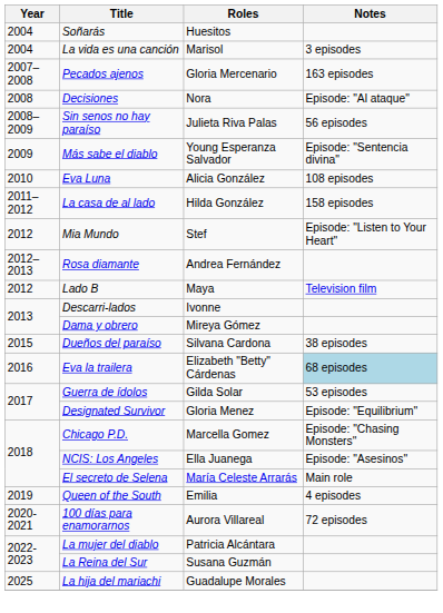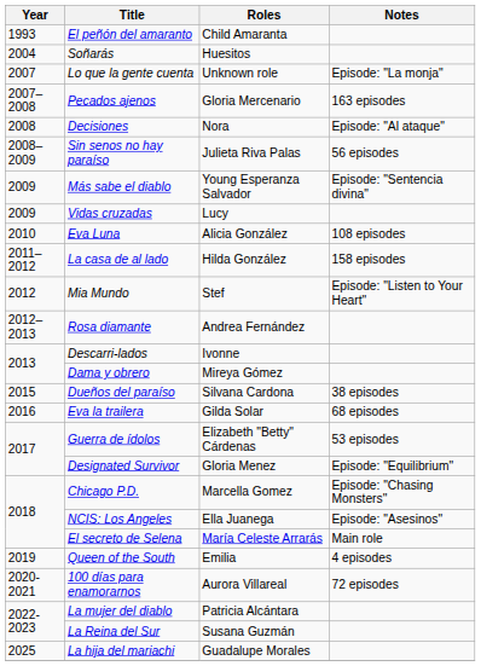+ row: 1993 | El peñón del amaranto | Child Amaranta
- row: 2004 | La vida es una canción | Marisol | 3 episodes
+ row: 2007 | Lo que la gente cuenta | Unknown role | Episode: "La monja"
+ row: 2009 | Vidas cruzadas | Lucy
- row: 2012 | Lado B | Maya | Television film
Eva la trailera | Roles: Elizabeth "Betty" Cárdenas -> Gilda Solar
Eva la trailera | Notes: lightblue background -> no background
Guerra de ídolos | Roles: Gilda Solar -> Elizabeth "Betty" Cárdenas
